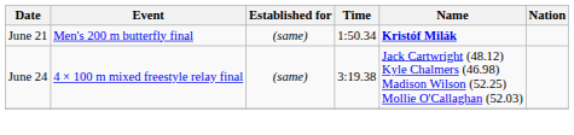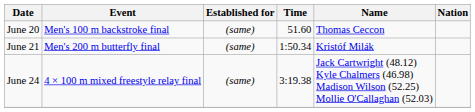+ row: June 20 | Men's 100 m backstroke final | (same) | 51.60 | Thomas Ceccon
June 21 | Name: bold -> normal
